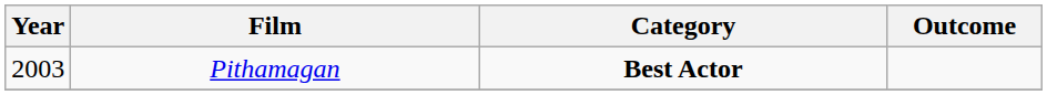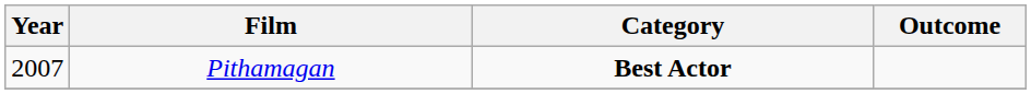Pithamagan | Year: 2003 -> 2007
